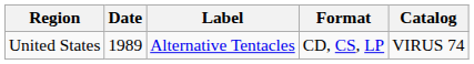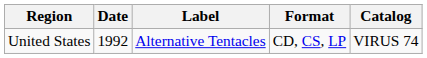United States | Date: 1989 -> 1992
